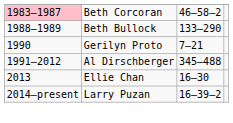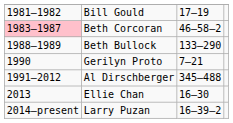+ row: 1981–1982 | Bill Gould | 17–19
